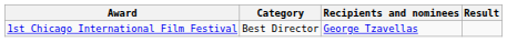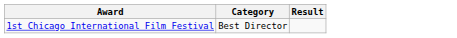- column: Recipients and nominees | George Tzavellas
